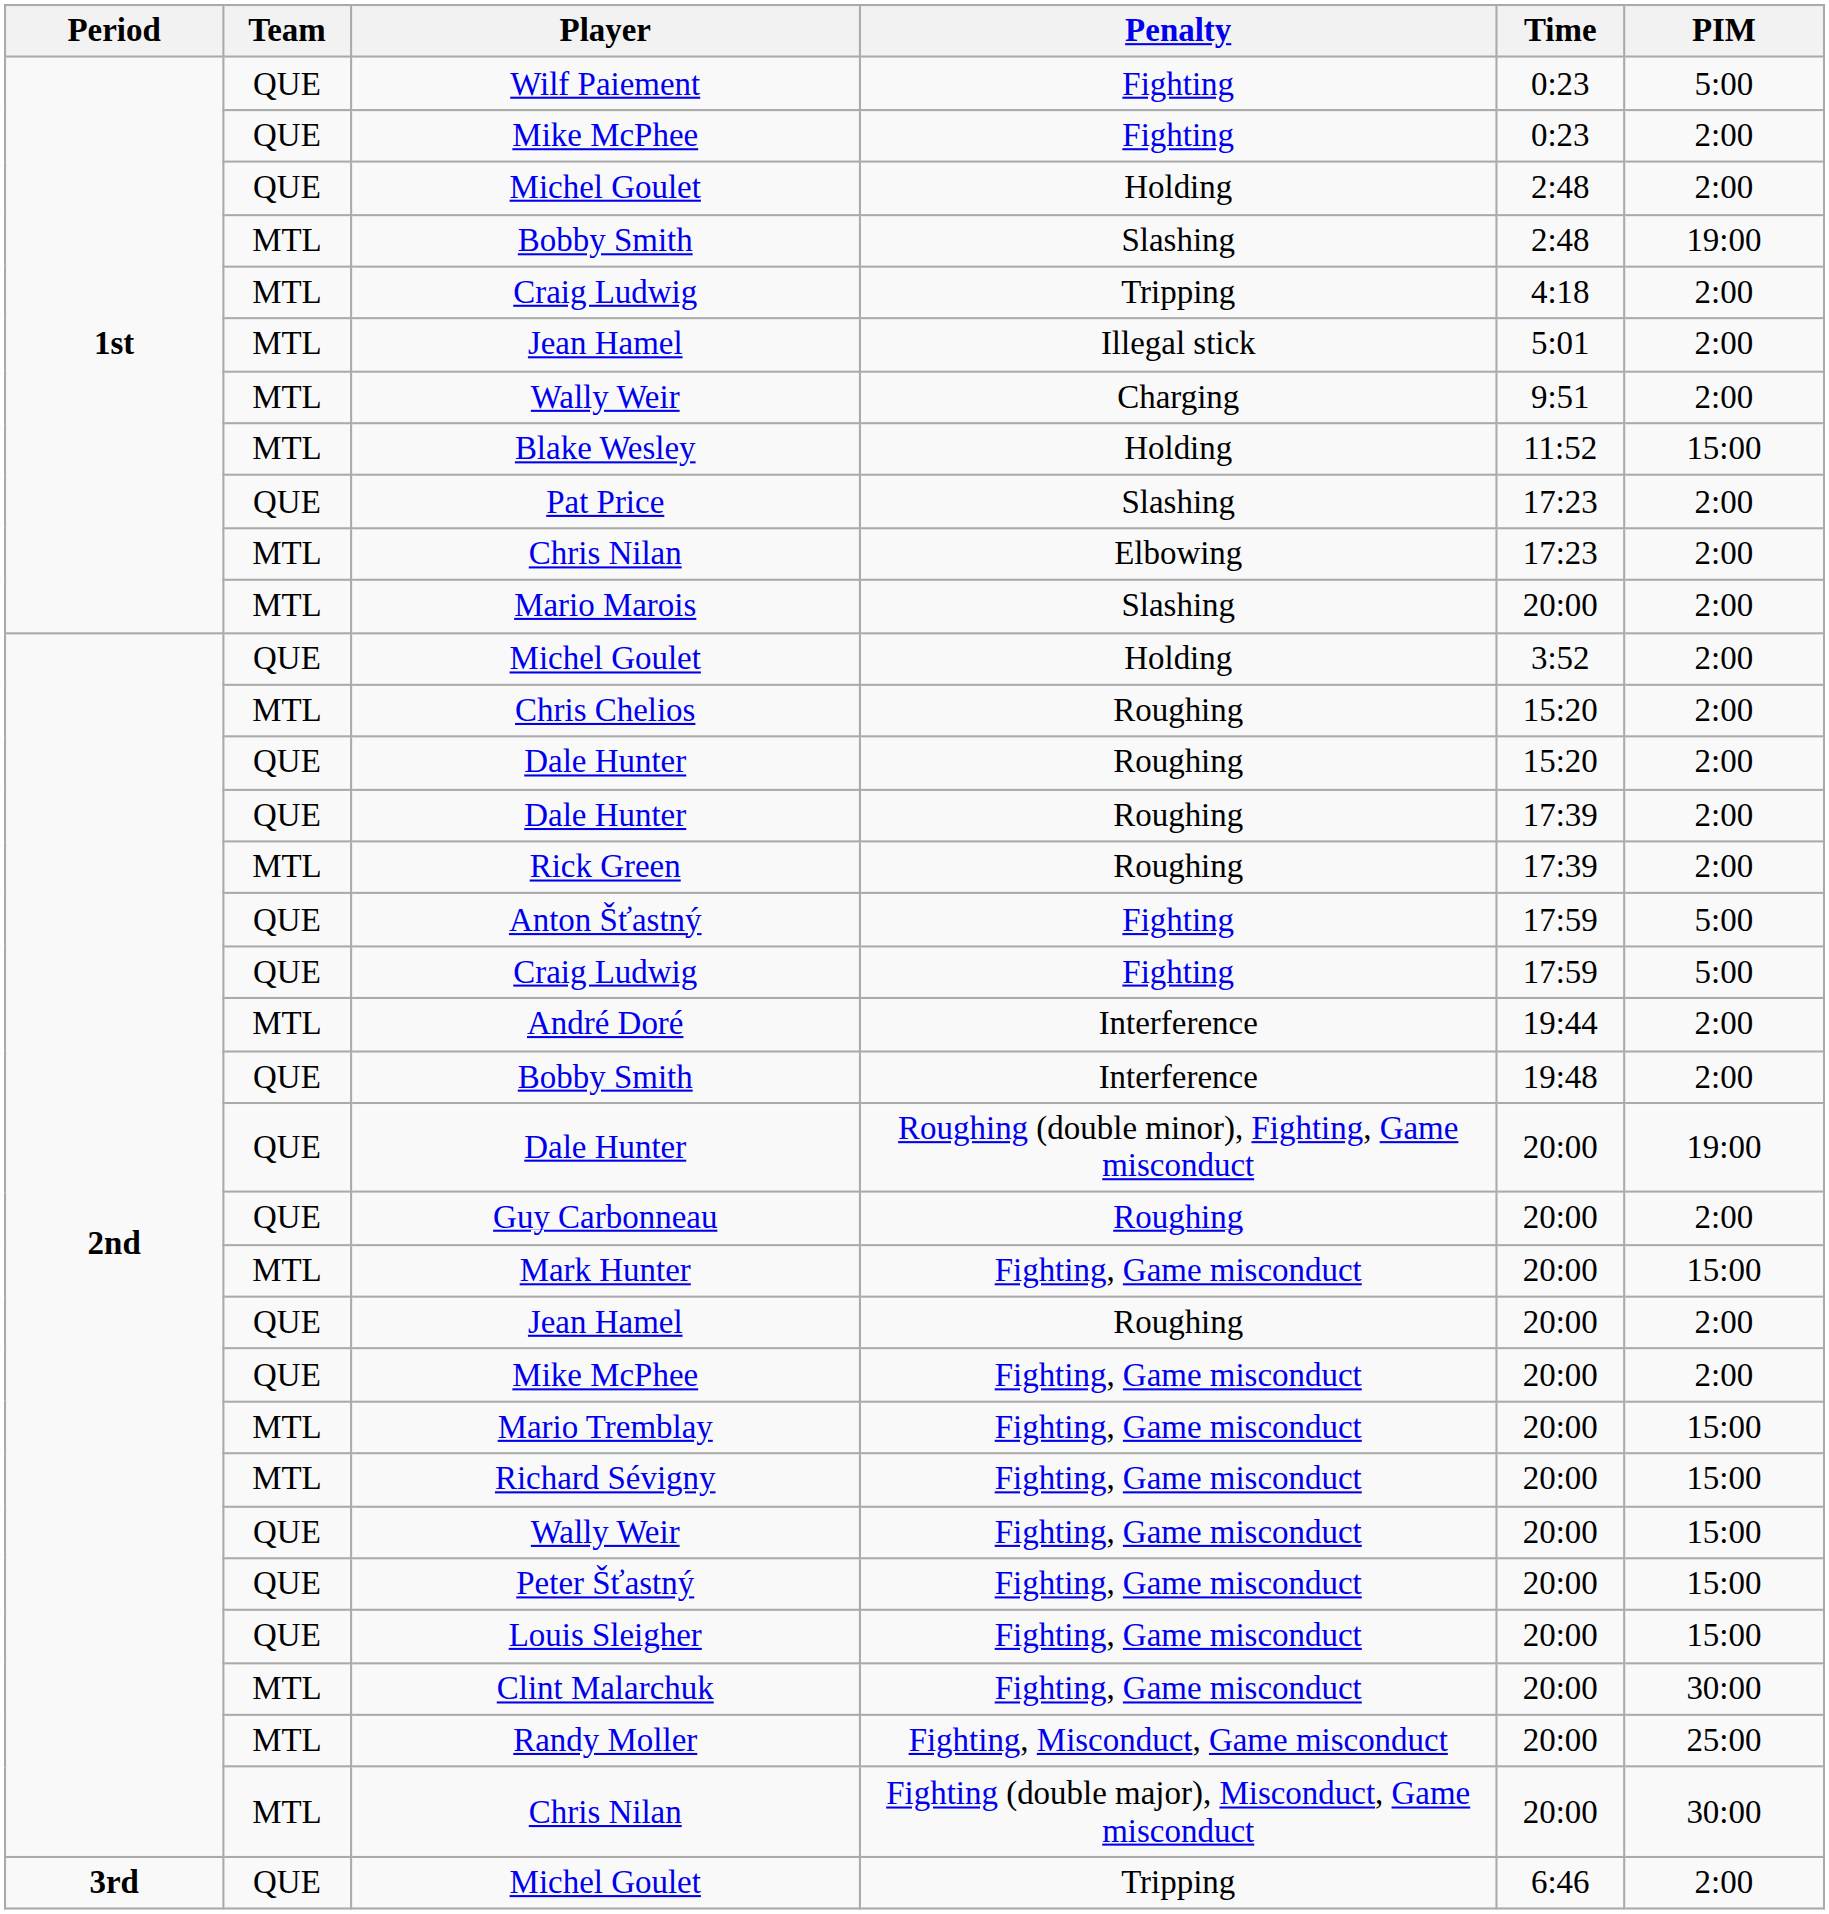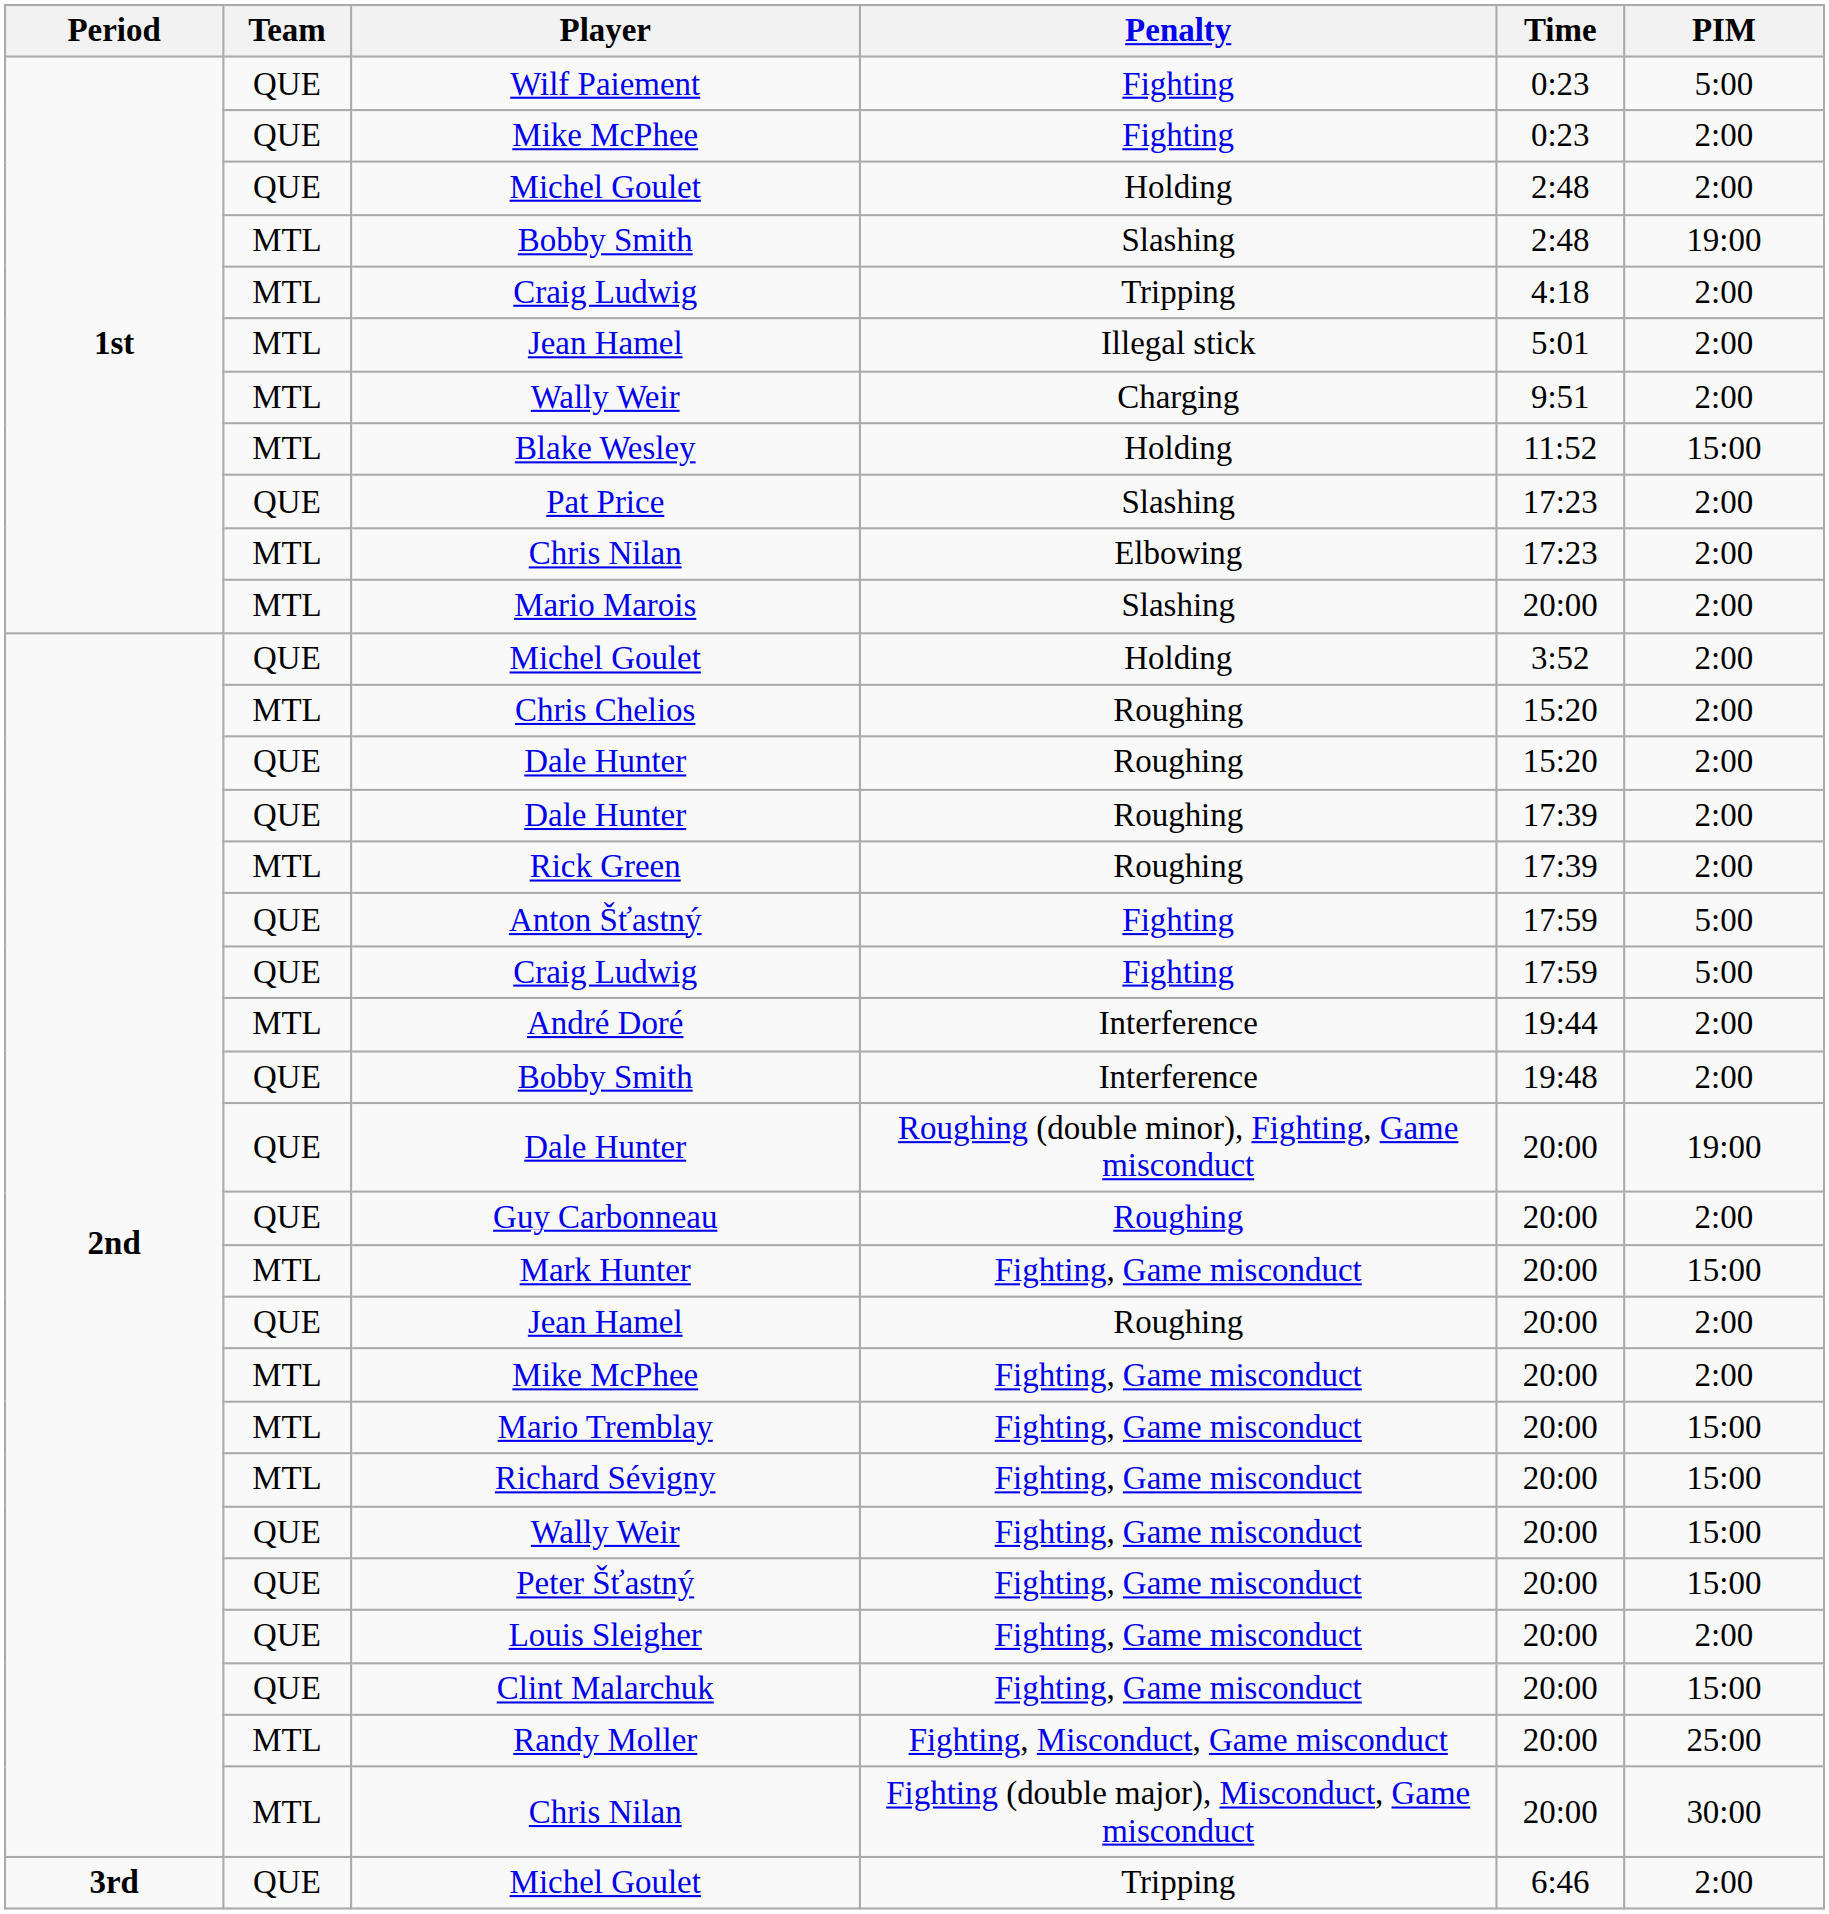Mike McPhee / Fighting, Game misconduct | Team: QUE -> MTL
Louis Sleigher | PIM: 15:00 -> 2:00
Clint Malarchuk | Team: MTL -> QUE
Clint Malarchuk | PIM: 30:00 -> 15:00
